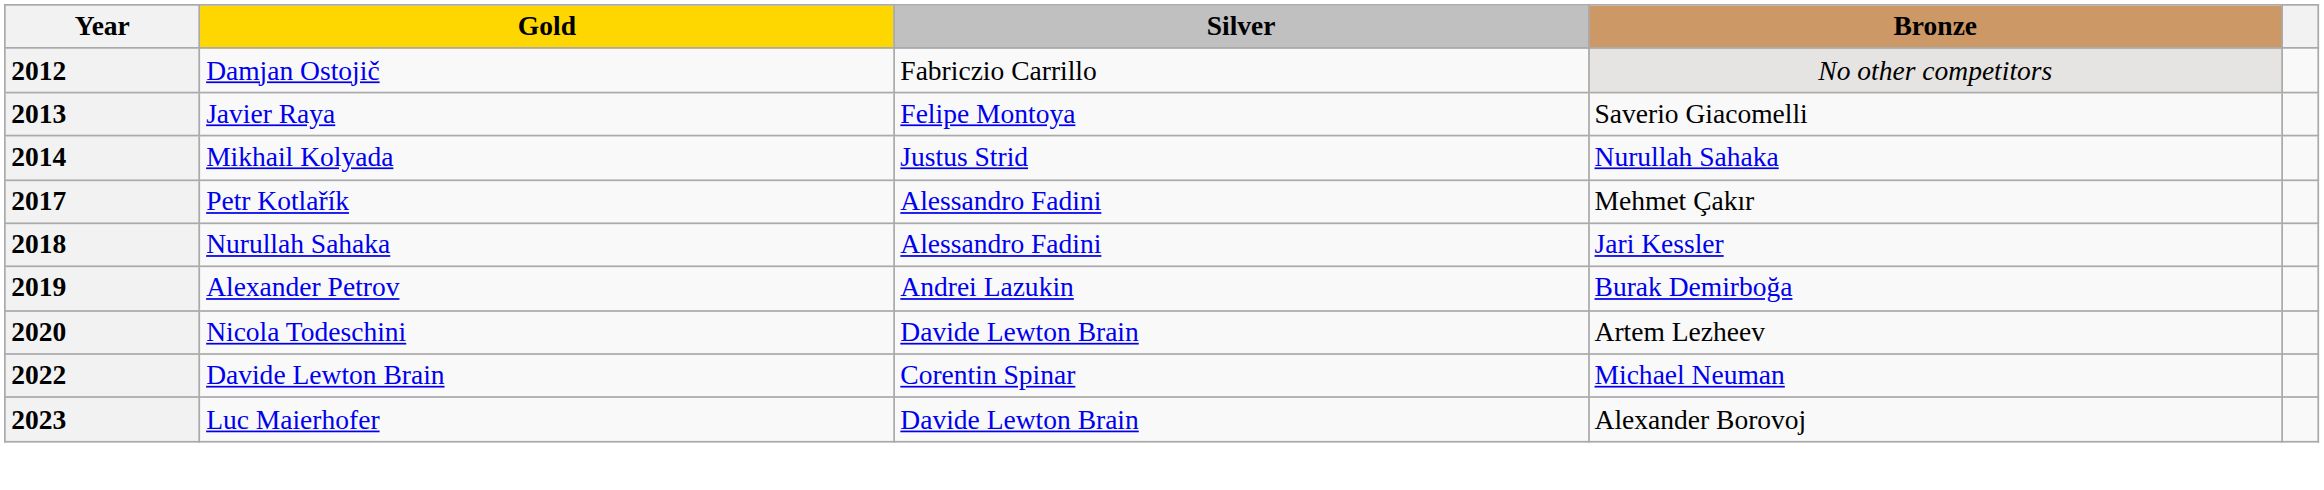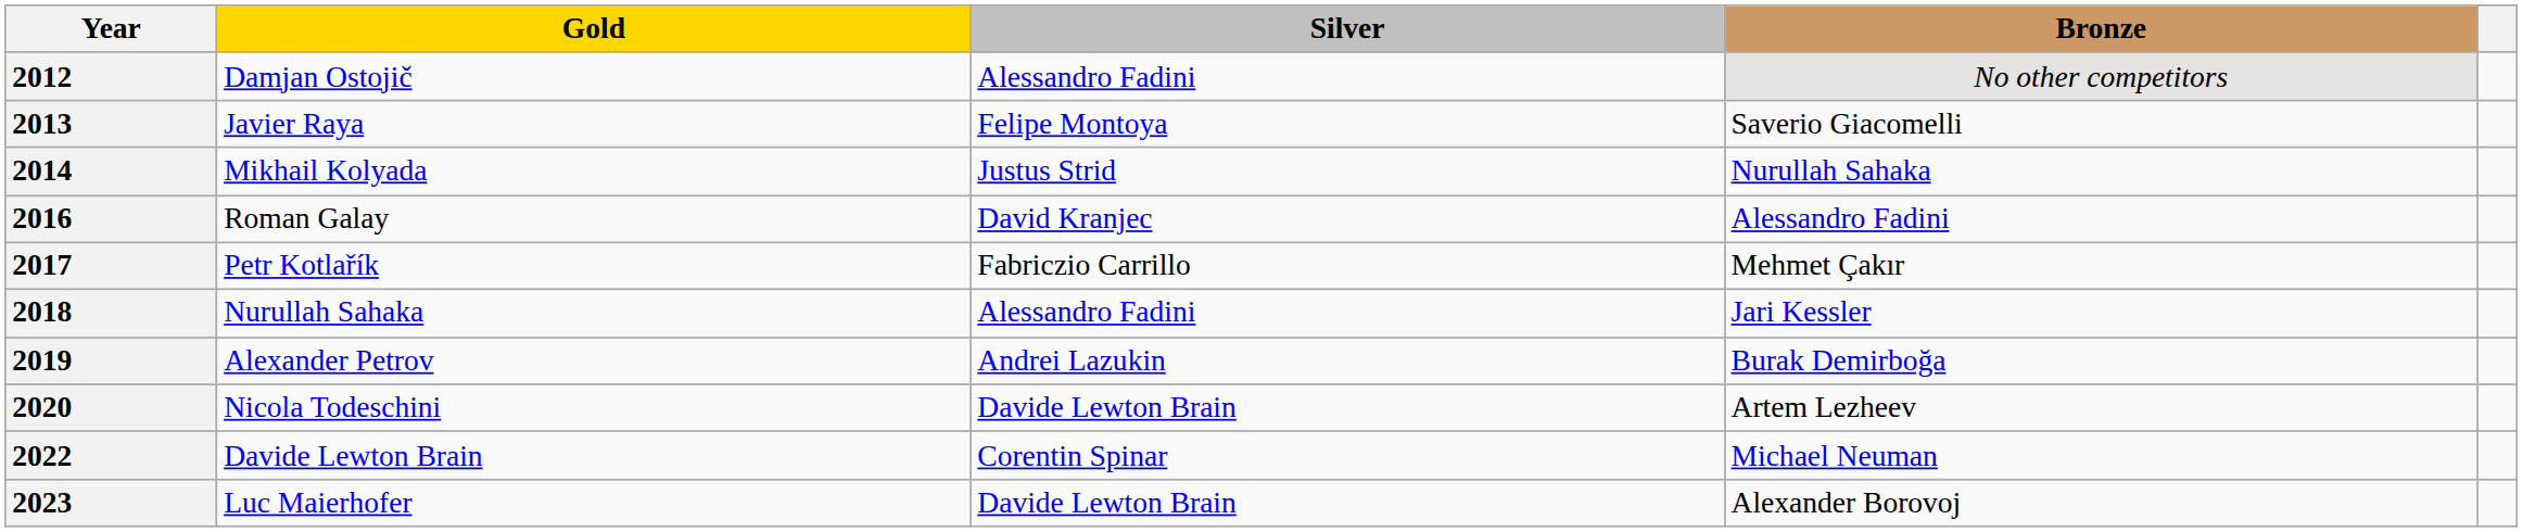2012 | Silver: Fabriczio Carrillo -> Alessandro Fadini
+ row: 2016 | Roman Galay | David Kranjec | Alessandro Fadini
2017 | Silver: Alessandro Fadini -> Fabriczio Carrillo
